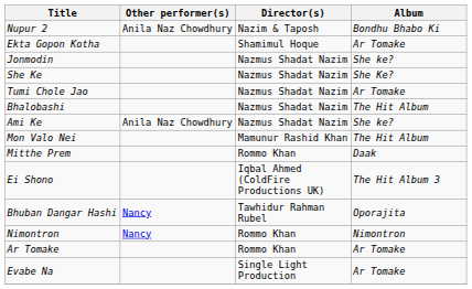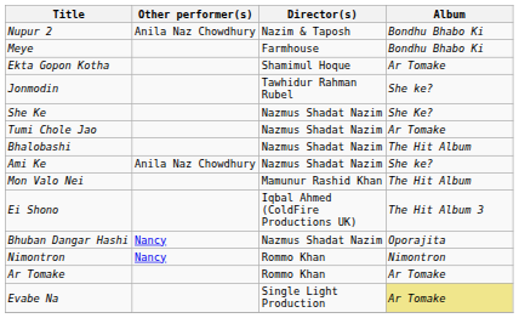+ row: Meye | Farmhouse | Bondhu Bhabo Ki
Jonmodin | Director(s): Nazmus Shadat Nazim -> Tawhidur Rahman Rubel
- row: Mitthe Prem | Rommo Khan | Daak
Bhuban Dangar Hashi | Director(s): Tawhidur Rahman Rubel -> Nazmus Shadat Nazim
Evabe Na | Album: no background -> khaki background
